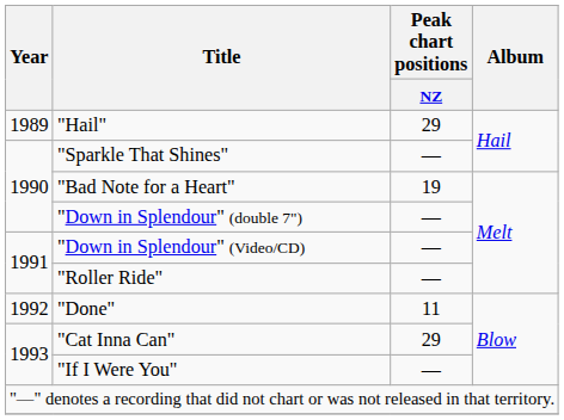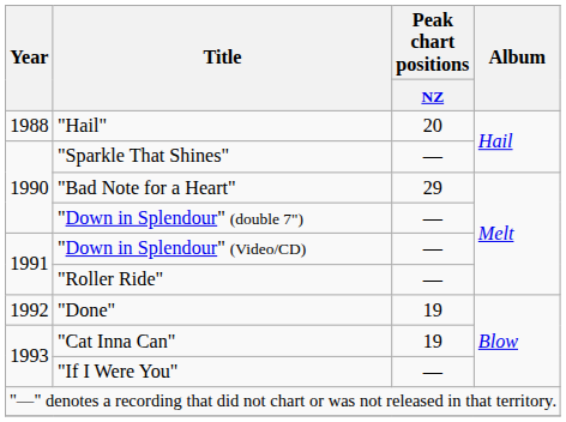"Hail" | Year: 1989 -> 1988
"Hail" | Peak chart positions / NZ: 29 -> 20
"Bad Note for a Heart" | Peak chart positions / NZ: 19 -> 29
"Done" | Peak chart positions / NZ: 11 -> 19
"Cat Inna Can" | Peak chart positions / NZ: 29 -> 19
